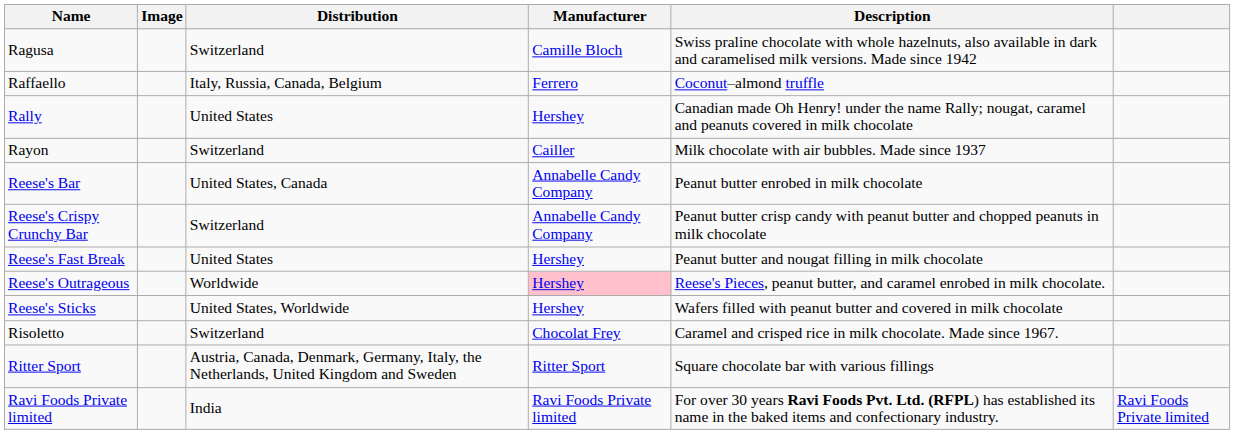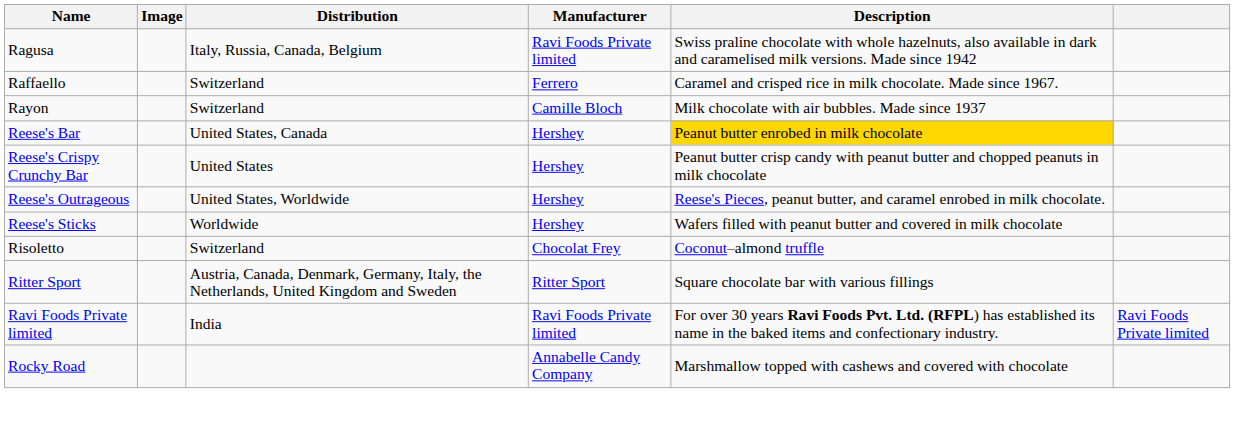Ragusa | Distribution: Switzerland -> Italy, Russia, Canada, Belgium
Ragusa | Manufacturer: Camille Bloch -> Ravi Foods Private limited
Raffaello | Distribution: Italy, Russia, Canada, Belgium -> Switzerland
Raffaello | Description: Coconut–almond truffle -> Caramel and crisped rice in milk chocolate. Made since 1967.
- row: Rally | United States | Hershey | Canadian made Oh Henry! under the name Rally; nougat, caramel and peanuts covered in milk chocolate
Rayon | Manufacturer: Cailler -> Camille Bloch
Reese's Bar | Manufacturer: Annabelle Candy Company -> Hershey
Reese's Bar | Description: no background -> gold background
Reese's Crispy Crunchy Bar | Distribution: Switzerland -> United States
Reese's Crispy Crunchy Bar | Manufacturer: Annabelle Candy Company -> Hershey
- row: Reese's Fast Break | United States | Hershey | Peanut butter and nougat filling in milk chocolate
Reese's Outrageous | Distribution: Worldwide -> United States, Worldwide
Reese's Outrageous | Manufacturer: pink background -> no background
Reese's Sticks | Distribution: United States, Worldwide -> Worldwide
Risoletto | Description: Caramel and crisped rice in milk chocolate. Made since 1967. -> Coconut–almond truffle
+ row: Rocky Road | Annabelle Candy Company | Marshmallow topped with cashews and covered with chocolate
